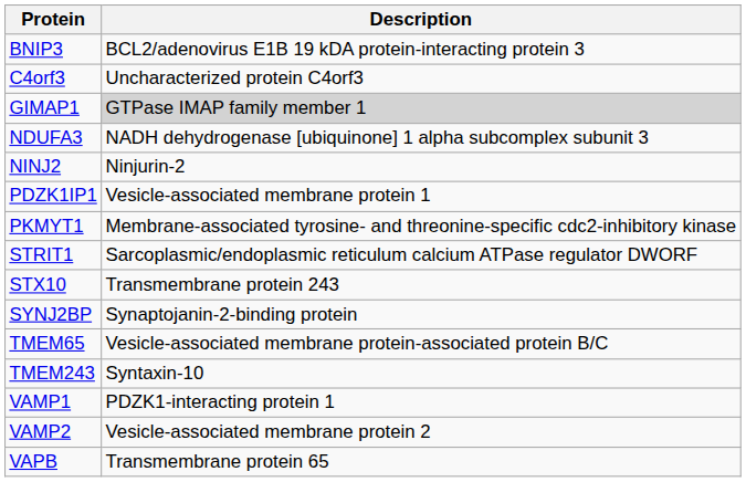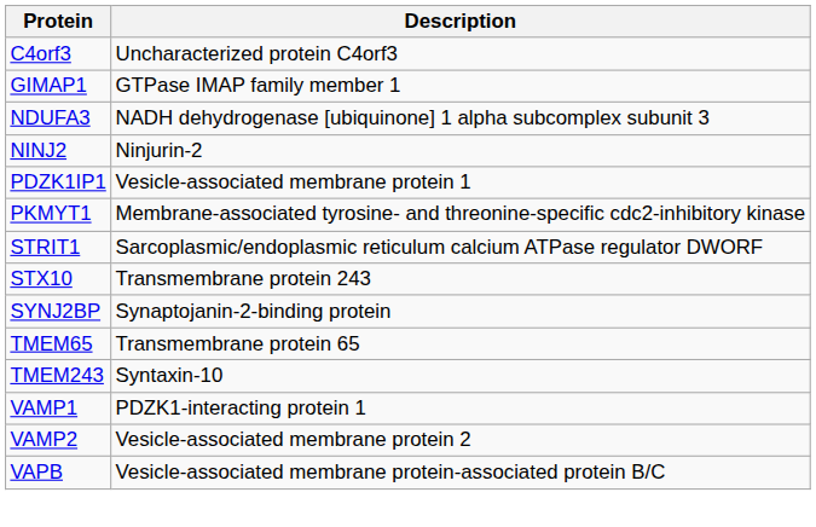- row: BNIP3 | BCL2/adenovirus E1B 19 kDA protein-interacting protein 3
GIMAP1 | Description: lightgrey background -> no background
TMEM65 | Description: Vesicle-associated membrane protein-associated protein B/C -> Transmembrane protein 65
VAPB | Description: Transmembrane protein 65 -> Vesicle-associated membrane protein-associated protein B/C
